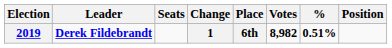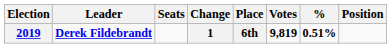2019 | Votes: 8,982 -> 9,819
